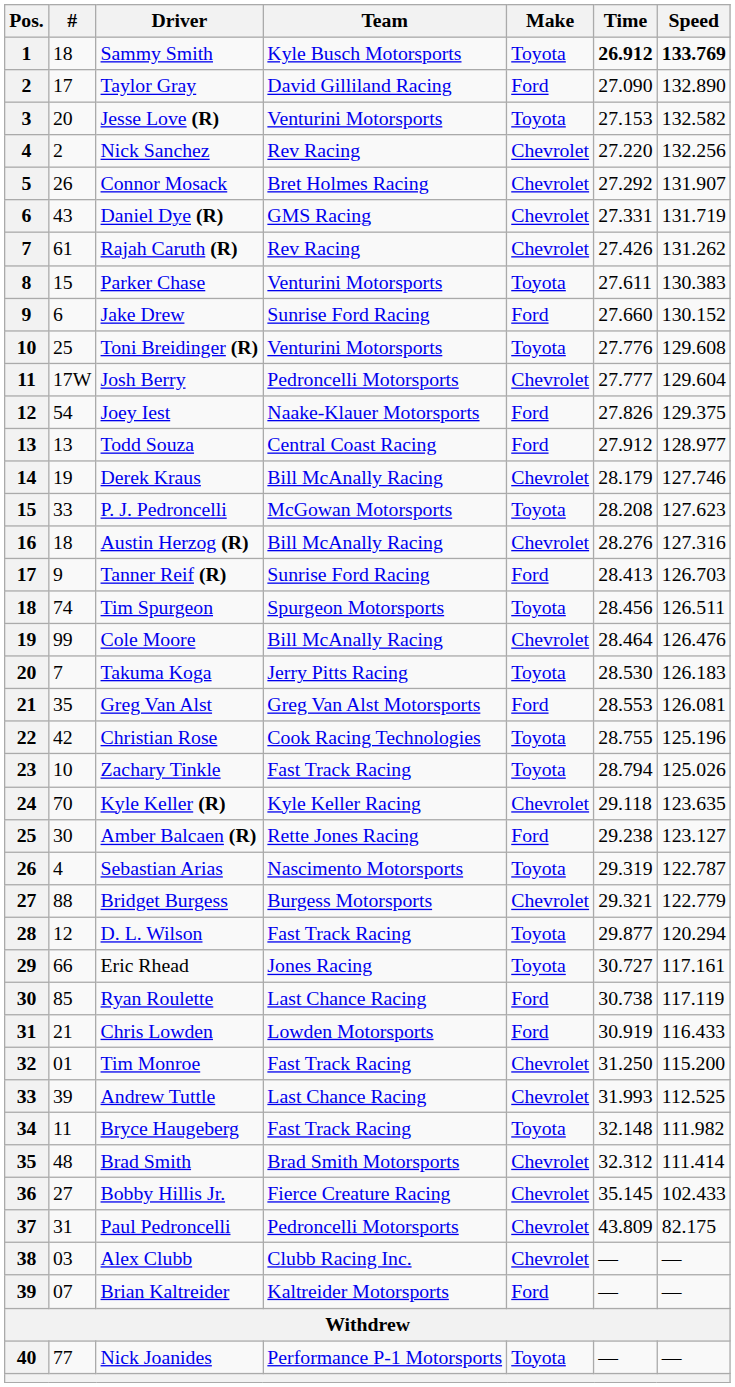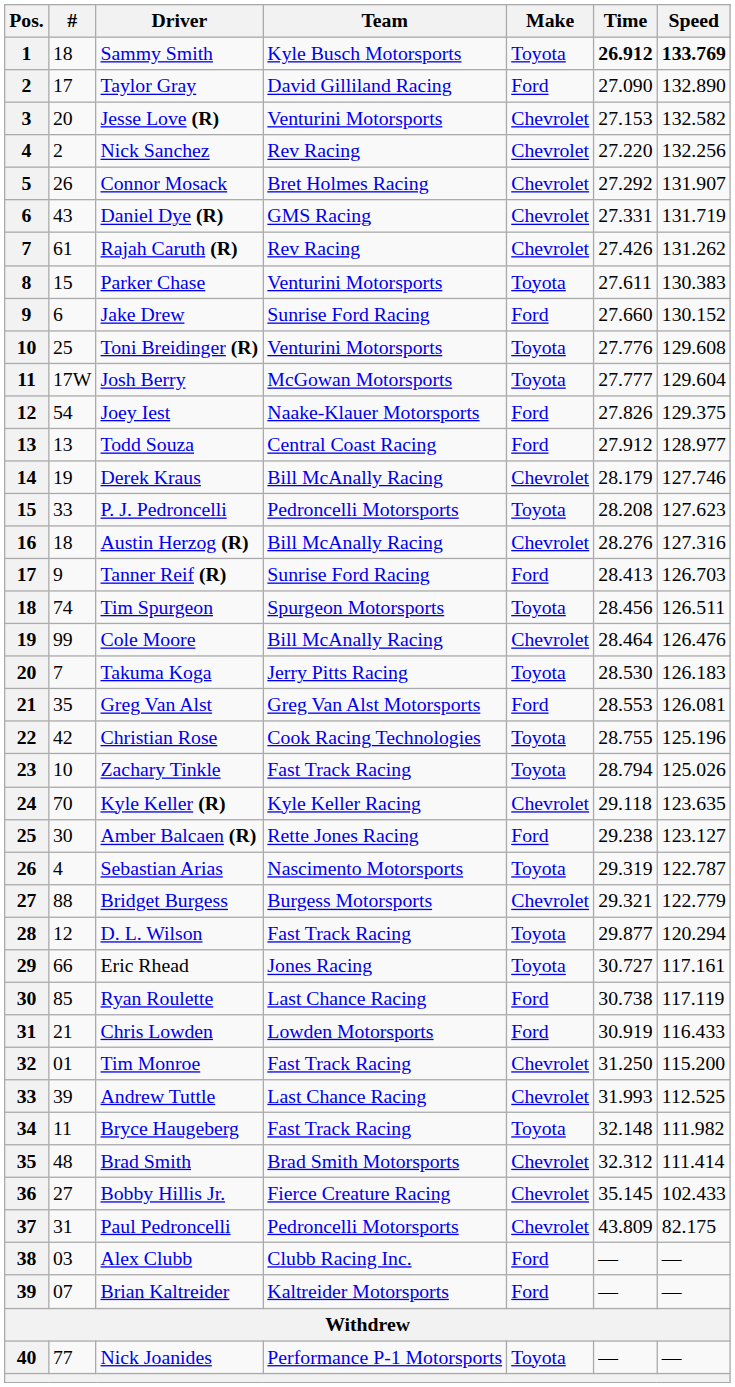Jesse Love (R) | Make: Toyota -> Chevrolet
Josh Berry | Team: Pedroncelli Motorsports -> McGowan Motorsports
Josh Berry | Make: Chevrolet -> Toyota
P. J. Pedroncelli | Team: McGowan Motorsports -> Pedroncelli Motorsports
Alex Clubb | Make: Chevrolet -> Ford
